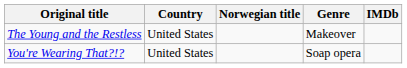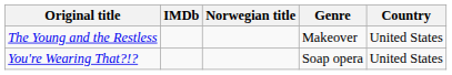columns swapped: Country <-> IMDb
